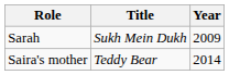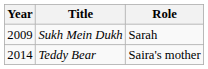columns swapped: Year <-> Role
